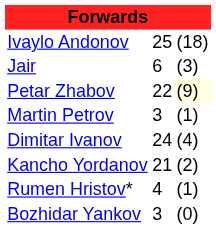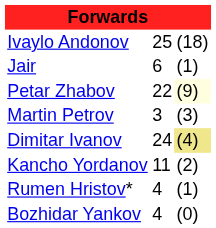Jair | column 3: (3) -> (1)
Martin Petrov | column 3: (1) -> (3)
Dimitar Ivanov | column 3: no background -> khaki background
Kancho Yordanov | column 2: 21 -> 11
Bozhidar Yankov | column 2: 3 -> 4
